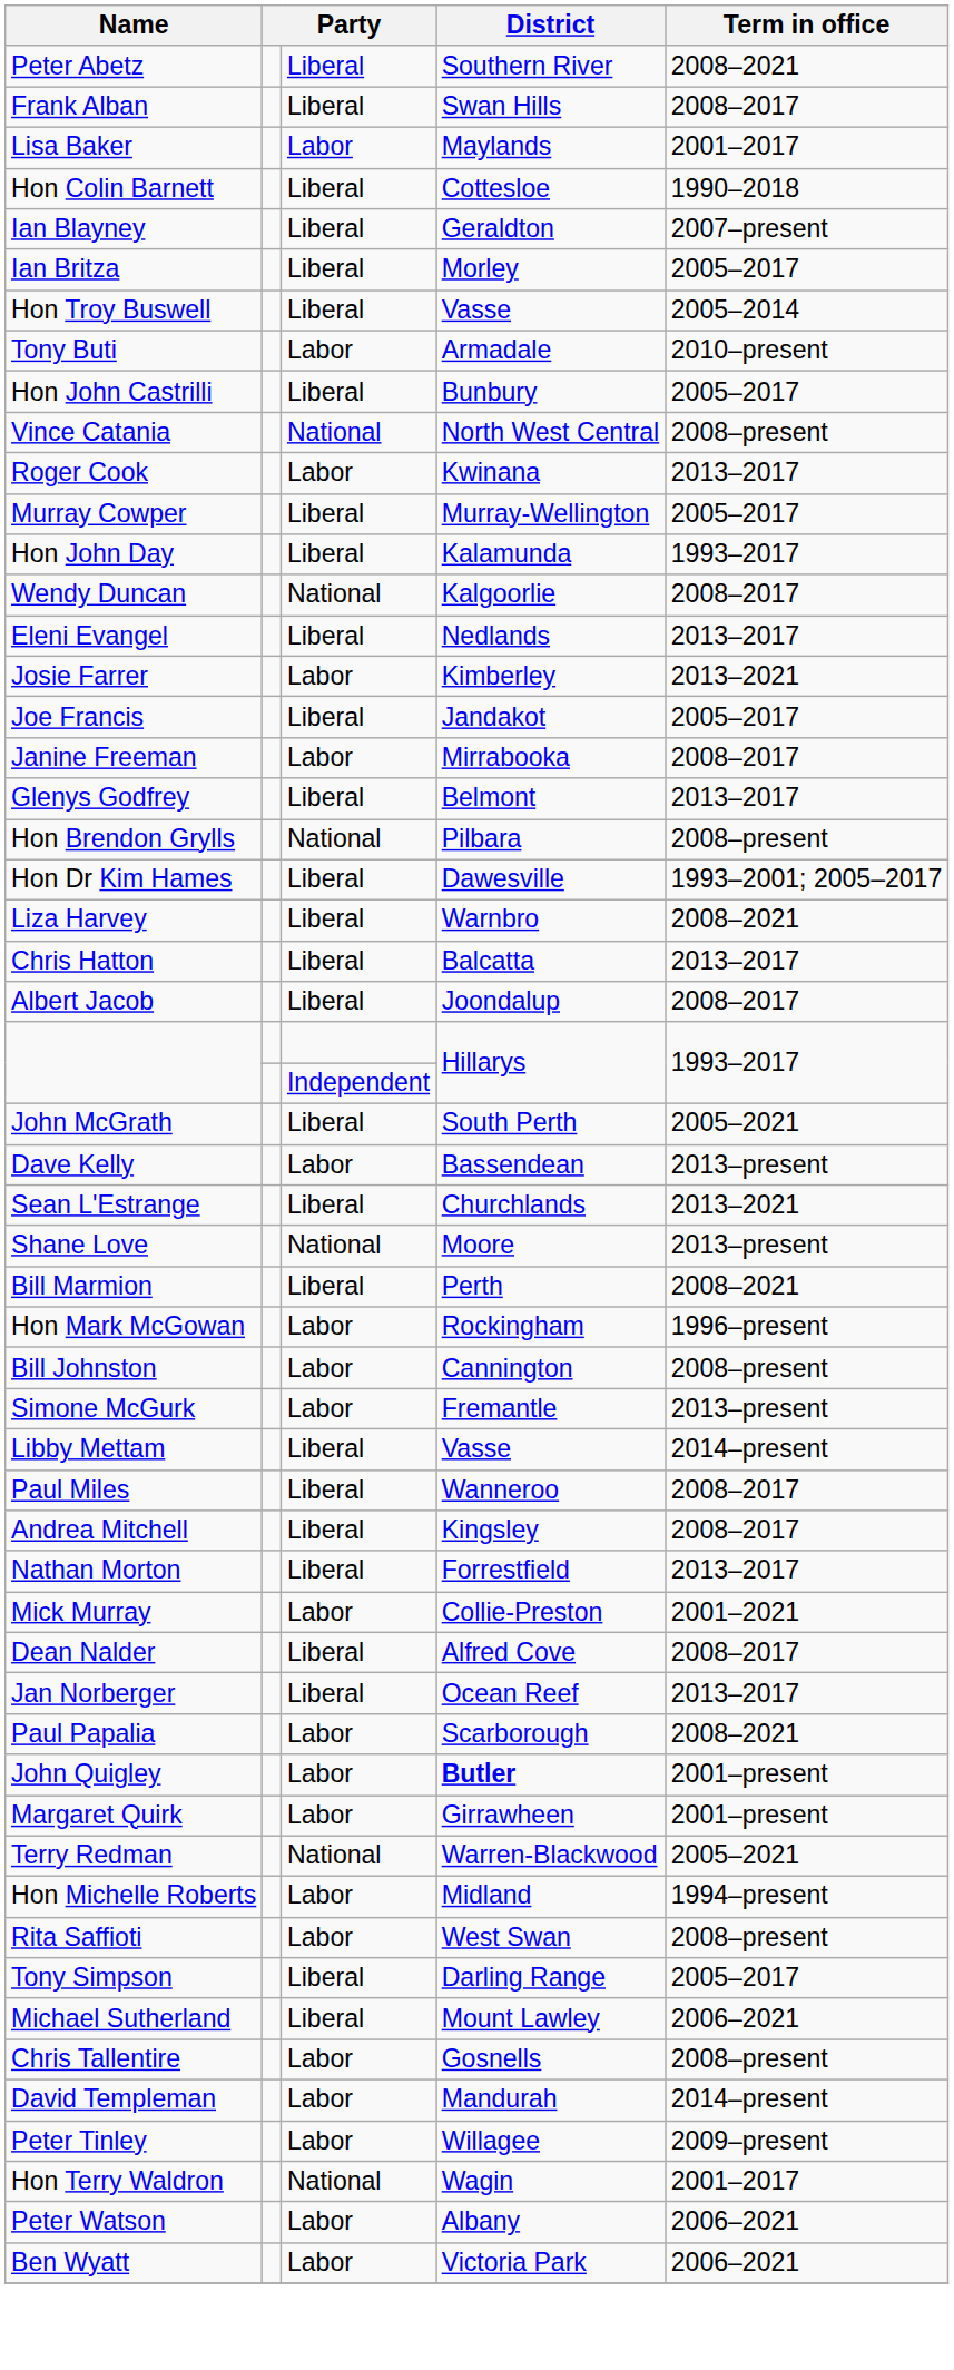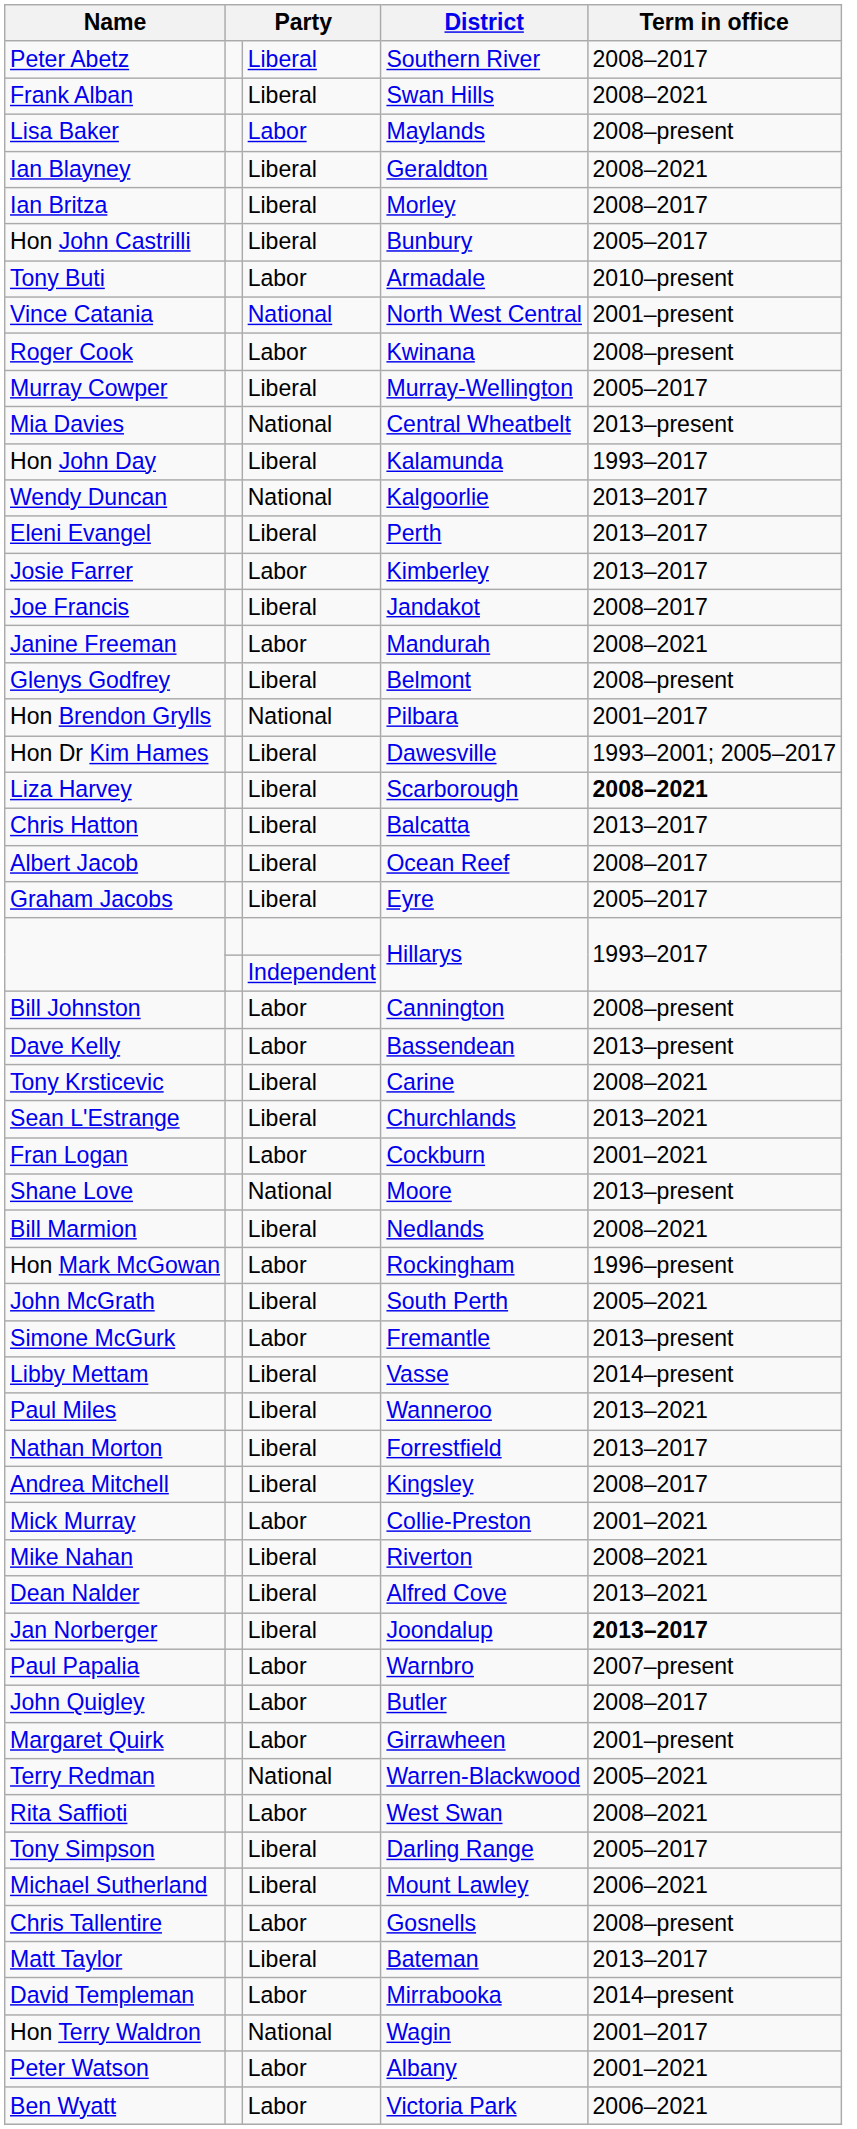Peter Abetz | Term in office: 2008–2021 -> 2008–2017
Frank Alban | Term in office: 2008–2017 -> 2008–2021
Lisa Baker | Term in office: 2001–2017 -> 2008–present
- row: Hon Colin Barnett | Liberal | Cottesloe | 1990–2018
Ian Blayney | Term in office: 2007–present -> 2008–2021
Ian Britza | Term in office: 2005–2017 -> 2008–2017
- row: Hon Troy Buswell | Liberal | Vasse | 2005–2014
rows swapped: Tony Buti <-> Hon John Castrilli
Vince Catania | Term in office: 2008–present -> 2001–present
Roger Cook | Term in office: 2013–2017 -> 2008–present
+ row: Mia Davies | National | Central Wheatbelt | 2013–present
Wendy Duncan | Term in office: 2008–2017 -> 2013–2017
Eleni Evangel | District: Nedlands -> Perth
Josie Farrer | Term in office: 2013–2021 -> 2013–2017
Joe Francis | Term in office: 2005–2017 -> 2008–2017
Janine Freeman | District: Mirrabooka -> Mandurah
Janine Freeman | Term in office: 2008–2017 -> 2008–2021
Glenys Godfrey | Term in office: 2013–2017 -> 2008–present
Hon Brendon Grylls | Term in office: 2008–present -> 2001–2017
Liza Harvey | District: Warnbro -> Scarborough
Liza Harvey | Term in office: normal -> bold
Albert Jacob | District: Joondalup -> Ocean Reef
+ row: Graham Jacobs | Liberal | Eyre | 2005–2017
rows swapped: Bill Johnston <-> John McGrath
+ row: Tony Krsticevic | Liberal | Carine | 2008–2021
+ row: Fran Logan | Labor | Cockburn | 2001–2021
Bill Marmion | District: Perth -> Nedlands
Paul Miles | Term in office: 2008–2017 -> 2013–2021
rows swapped: Andrea Mitchell <-> Nathan Morton
+ row: Mike Nahan | Liberal | Riverton | 2008–2021
Dean Nalder | Term in office: 2008–2017 -> 2013–2021
Jan Norberger | District: Ocean Reef -> Joondalup
Jan Norberger | Term in office: normal -> bold
Paul Papalia | District: Scarborough -> Warnbro
Paul Papalia | Term in office: 2008–2021 -> 2007–present
John Quigley | District: bold -> normal
John Quigley | Term in office: 2001–present -> 2008–2017
- row: Hon Michelle Roberts | Labor | Midland | 1994–present
Rita Saffioti | Term in office: 2008–present -> 2008–2021
+ row: Matt Taylor | Liberal | Bateman | 2013–2017
David Templeman | District: Mandurah -> Mirrabooka
- row: Peter Tinley | Labor | Willagee | 2009–present
Peter Watson | Term in office: 2006–2021 -> 2001–2021
